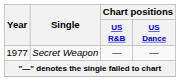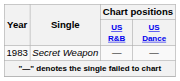Secret Weapon | Year: 1977 -> 1983
